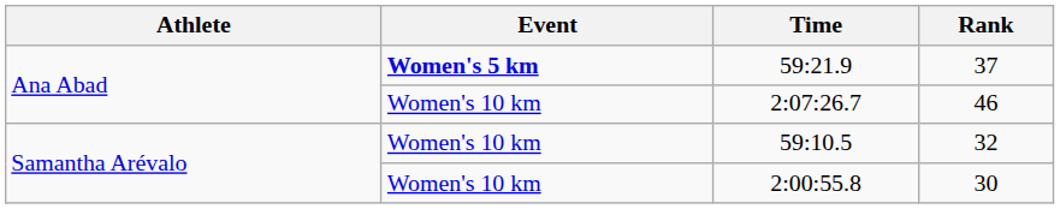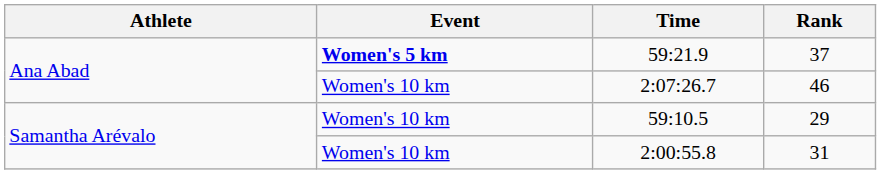59:10.5 | Rank: 32 -> 29
2:00:55.8 | Rank: 30 -> 31
